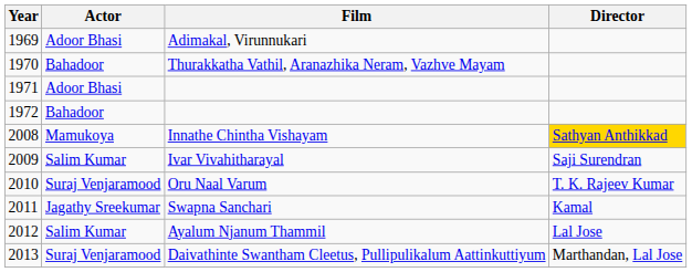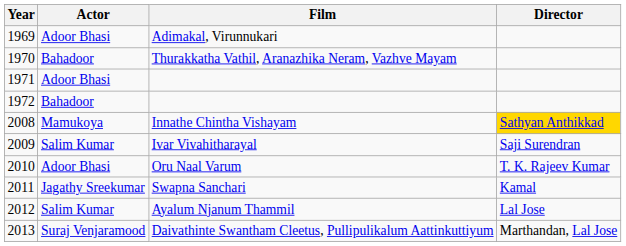Oru Naal Varum | Actor: Suraj Venjaramood -> Adoor Bhasi
